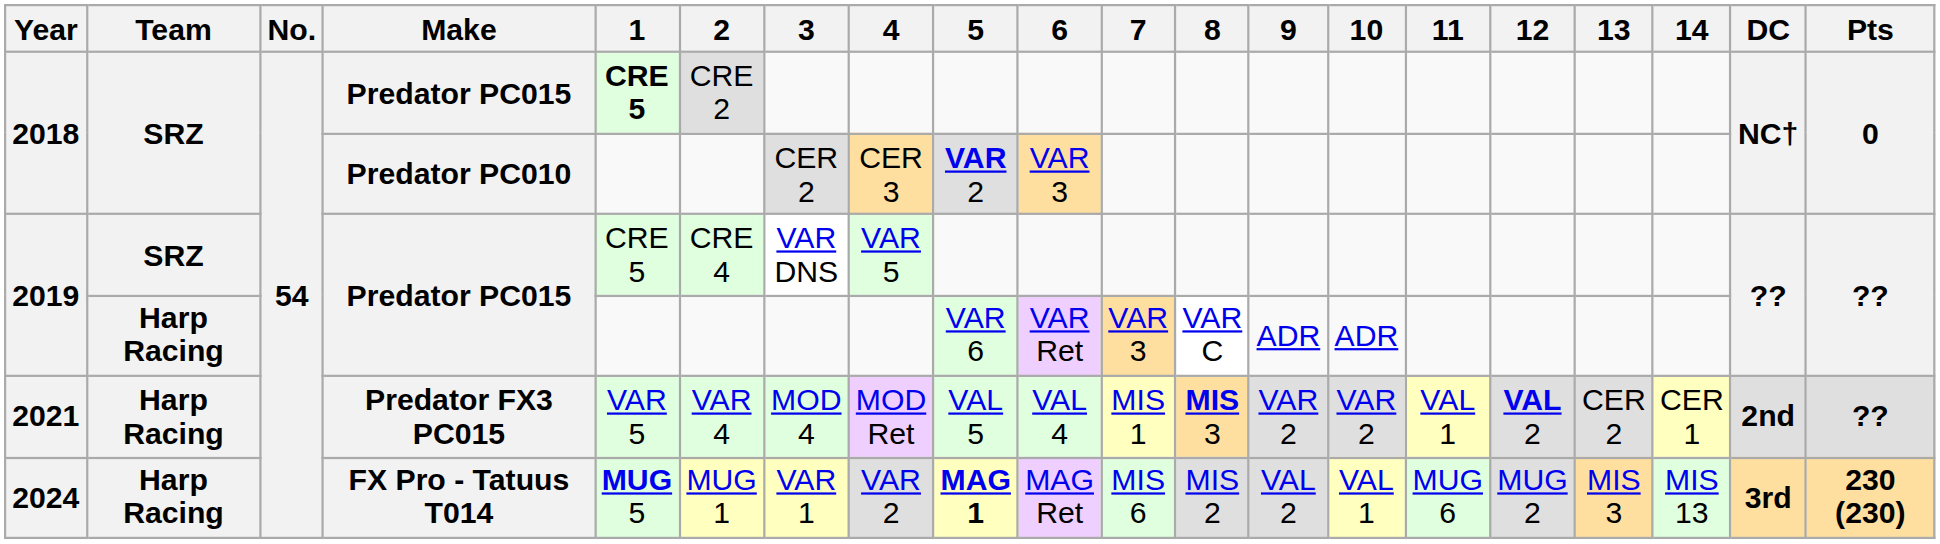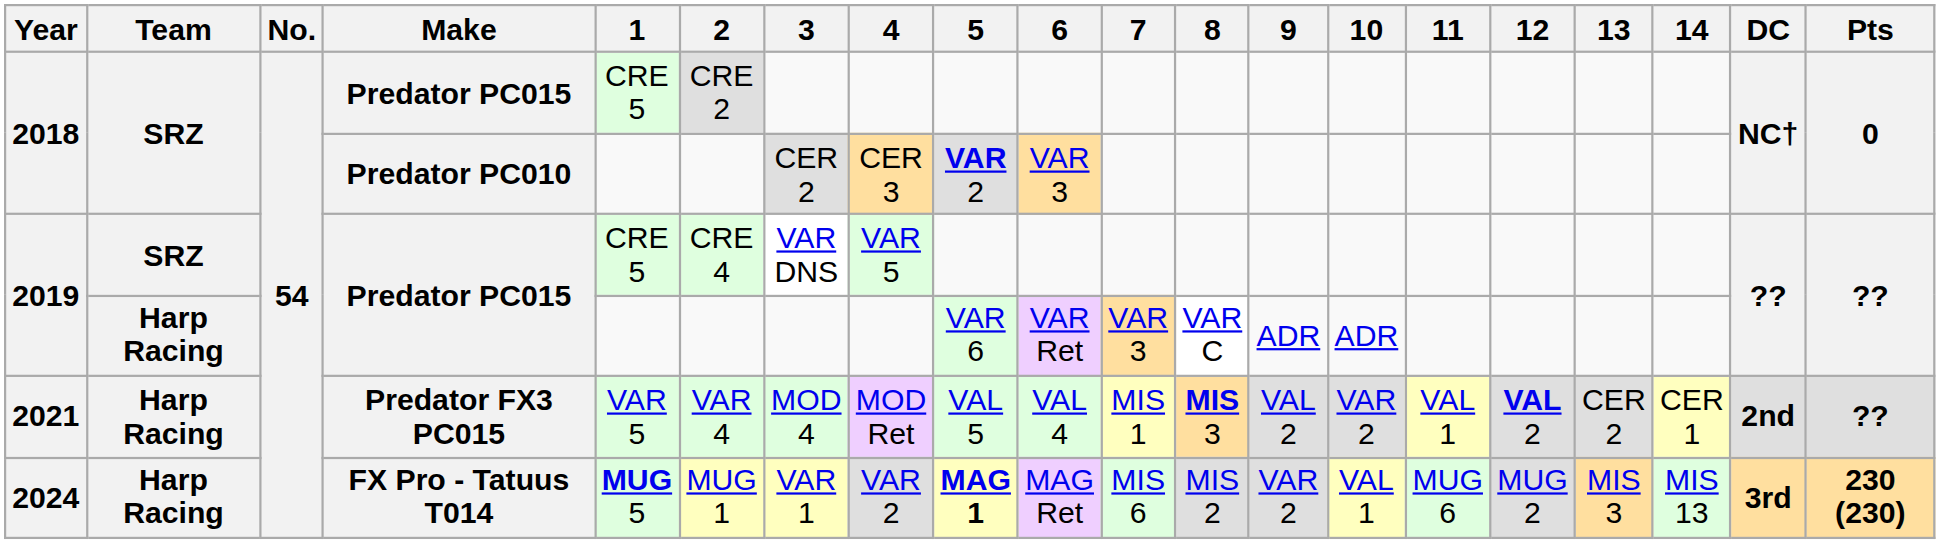2018 / Predator PC015 | 1: bold -> normal
2021 | 9: VAR 2 -> VAL 2
2024 | 9: VAL 2 -> VAR 2
